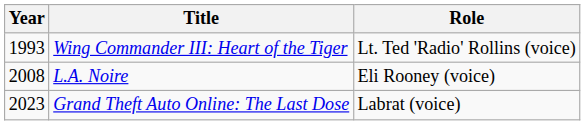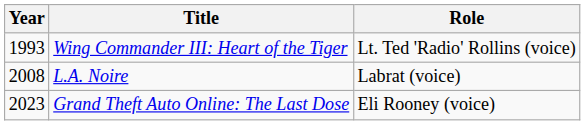L.A. Noire | Role: Eli Rooney (voice) -> Labrat (voice)
Grand Theft Auto Online: The Last Dose | Role: Labrat (voice) -> Eli Rooney (voice)
